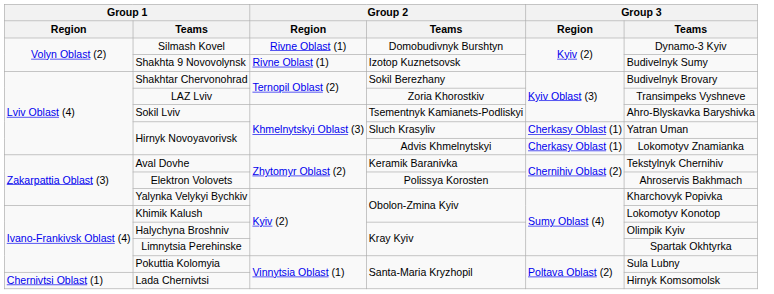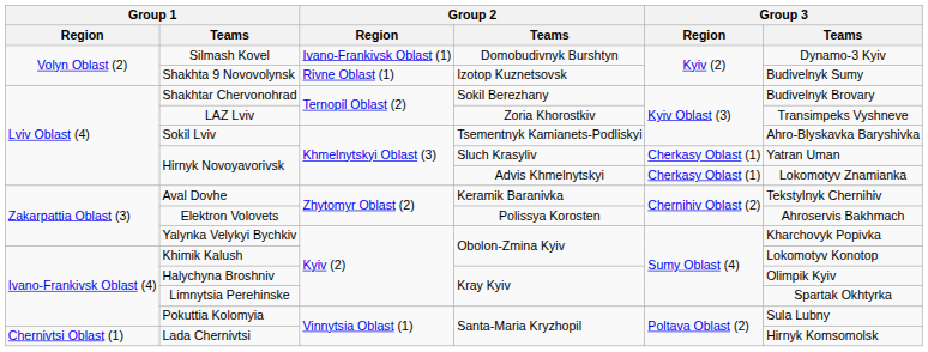Silmash Kovel | Group 2 / Region: Rivne Oblast (1) -> Ivano-Frankivsk Oblast (1)
